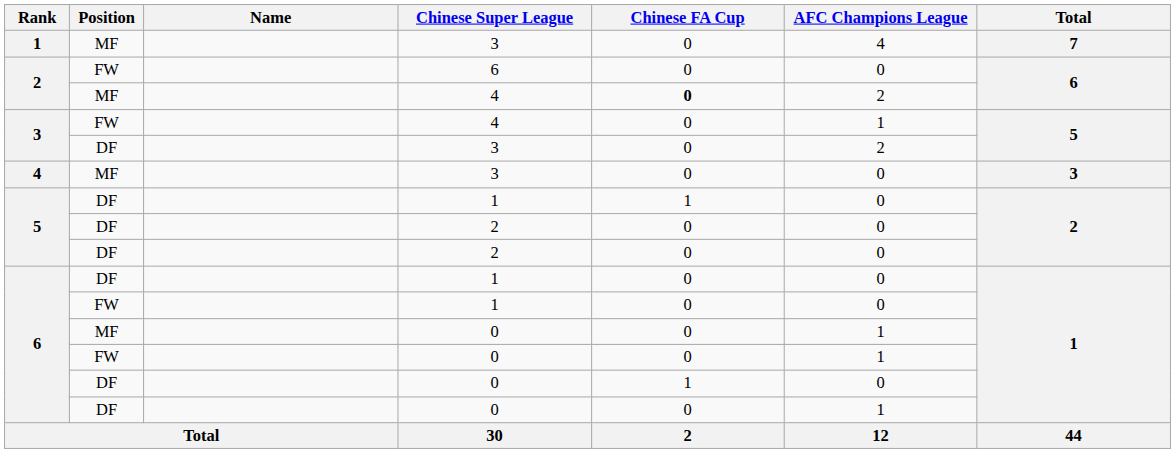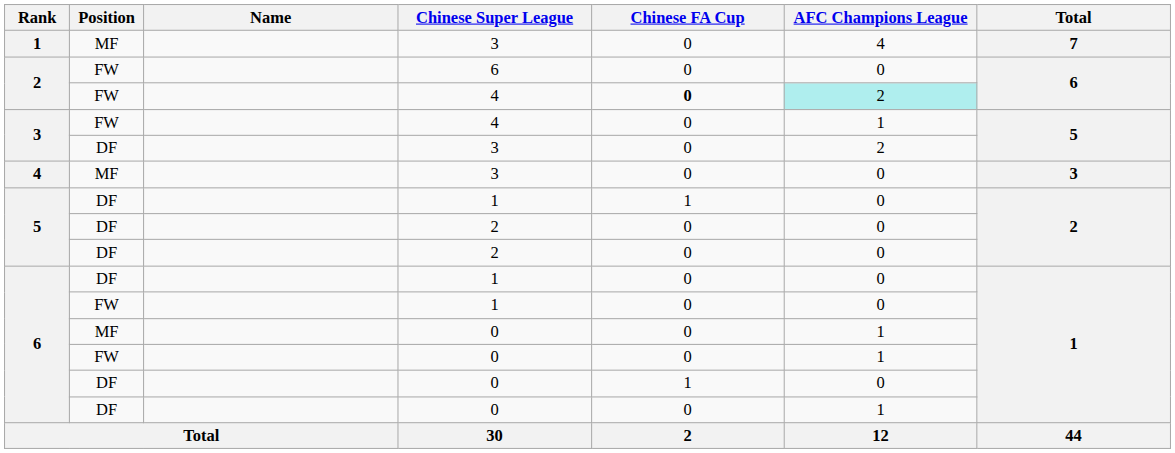2 / 4 | Position: MF -> FW
2 / 4 | AFC Champions League: no background -> paleturquoise background
